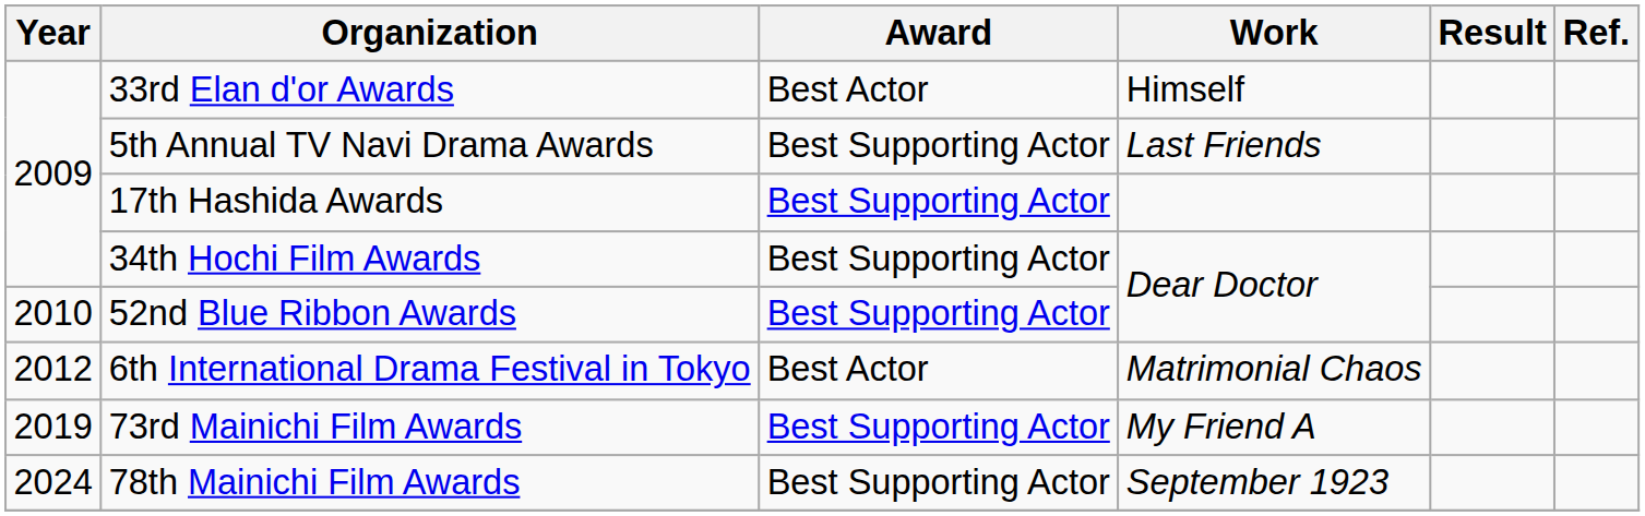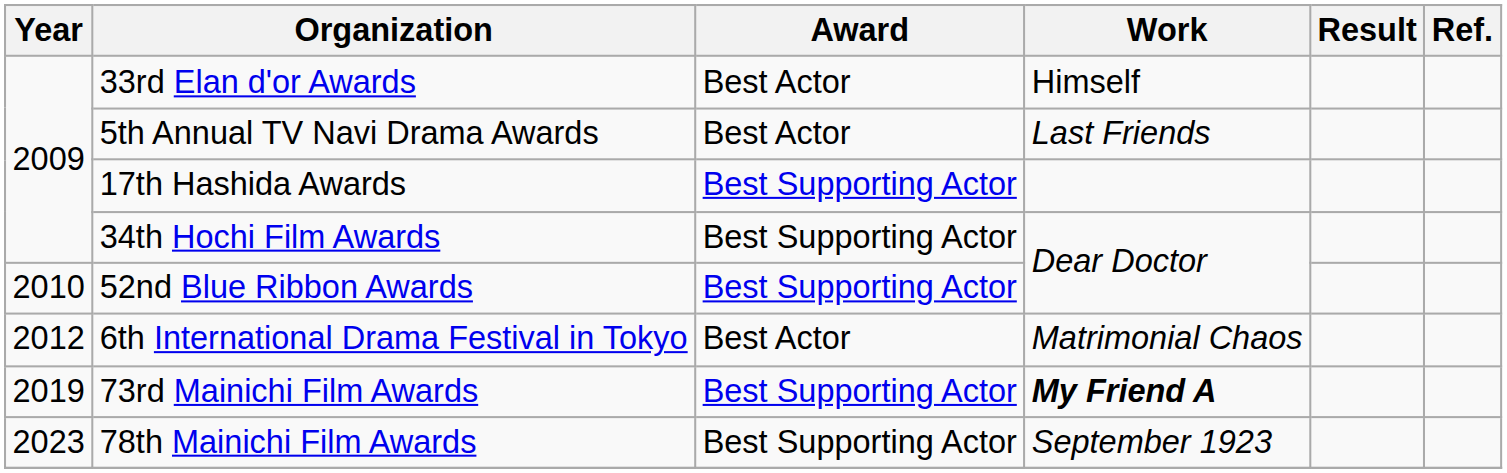5th Annual TV Navi Drama Awards | Award: Best Supporting Actor -> Best Actor
73rd Mainichi Film Awards | Work: normal -> bold
78th Mainichi Film Awards | Year: 2024 -> 2023
